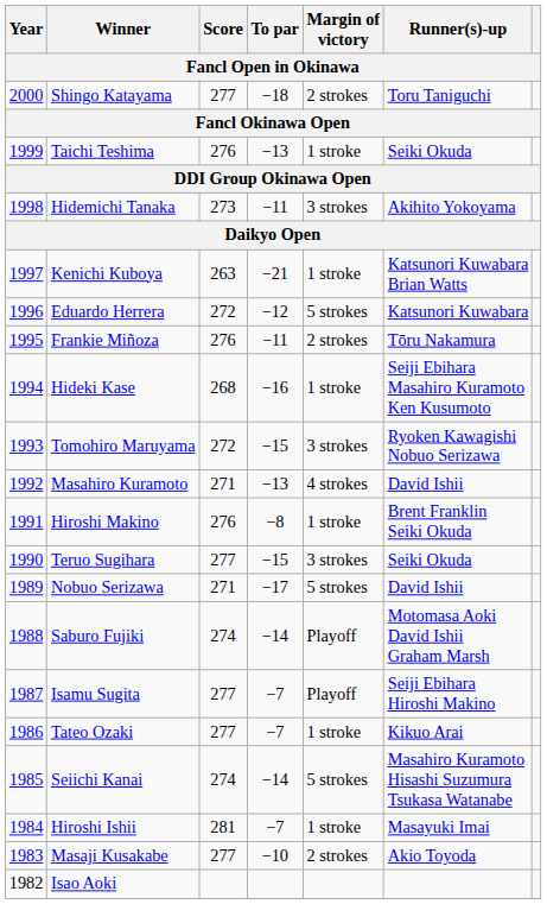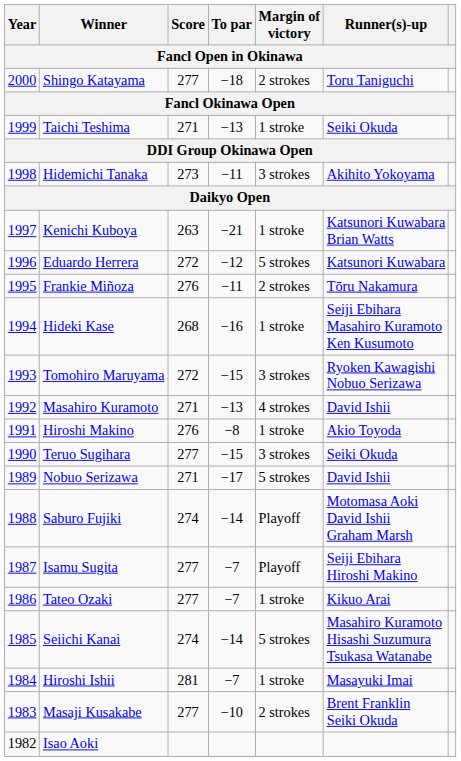Taichi Teshima | Score: 276 -> 271
Hiroshi Makino | Runner(s)-up: Brent Franklin Seiki Okuda -> Akio Toyoda
Masaji Kusakabe | Runner(s)-up: Akio Toyoda -> Brent Franklin Seiki Okuda
